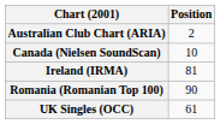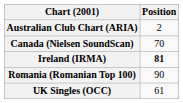Canada (Nielsen SoundScan) | Position: 10 -> 70
Ireland (IRMA) | Position: normal -> bold
